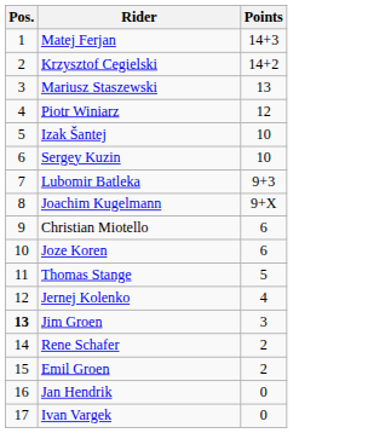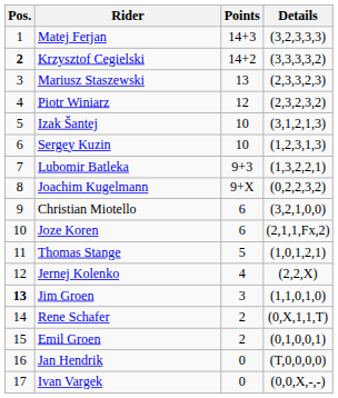+ column: Details | (3,2,3,3,3) | (3,3,3,3,2) | (2,3,3,2,3) | (2,3,2,3,2) | (3,1,2,1,3) | (1,2,3,1,3) | (1,3,2,2,1) | (0,2,2,3,2) | (3,2,1,0,0) | (2,1,1,Fx,2) | (1,0,1,2,1) | (2,2,X) | (1,1,0,1,0) | (0,X,1,1,T) | (0,1,0,0,1) | (T,0,0,0,0) | (0,0,X,-,-)
Krzysztof Cegielski | Pos.: normal -> bold
